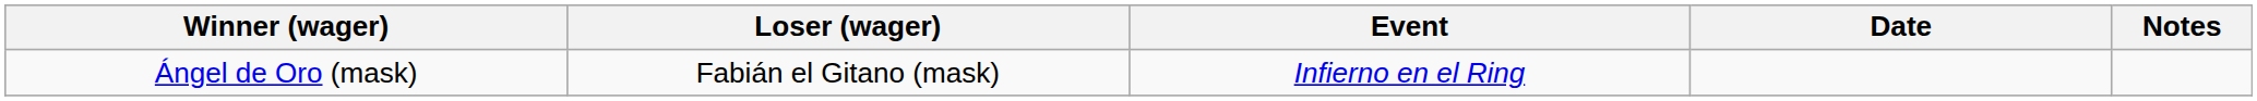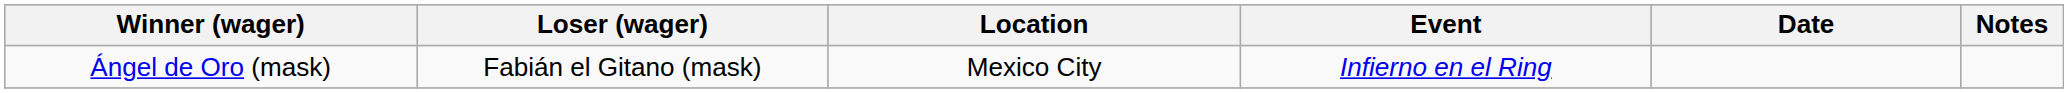+ column: Location | Mexico City
